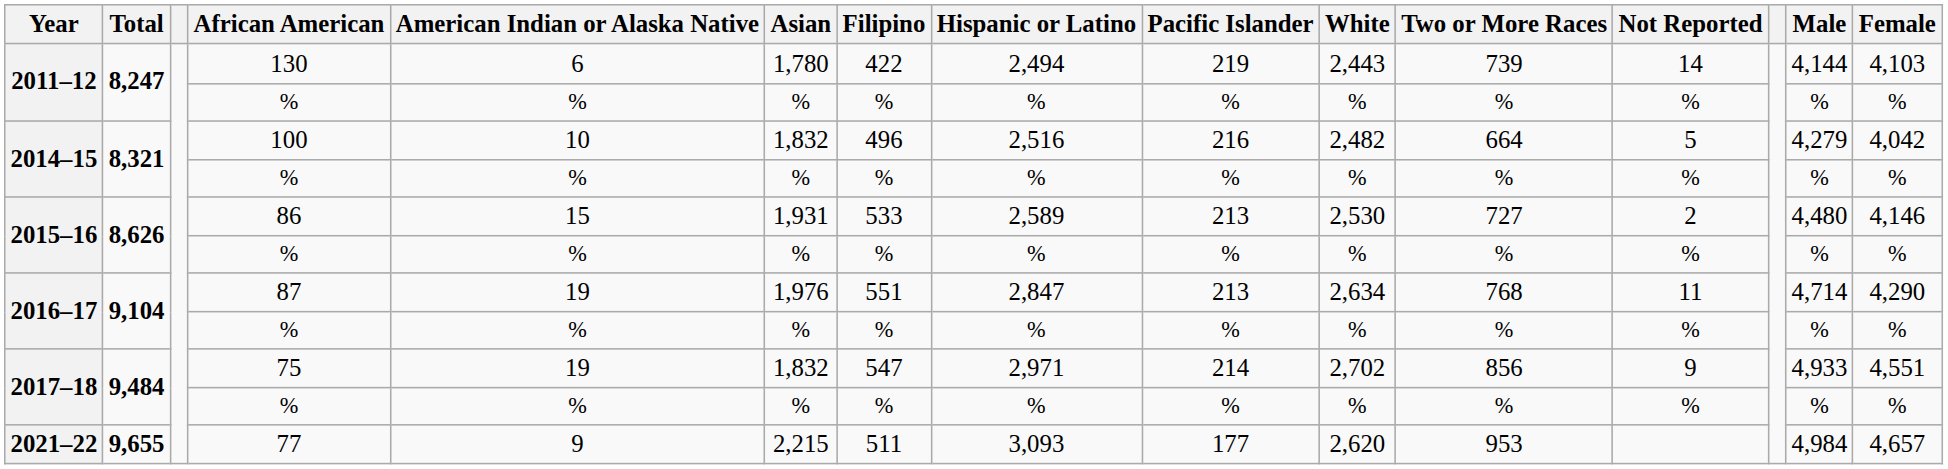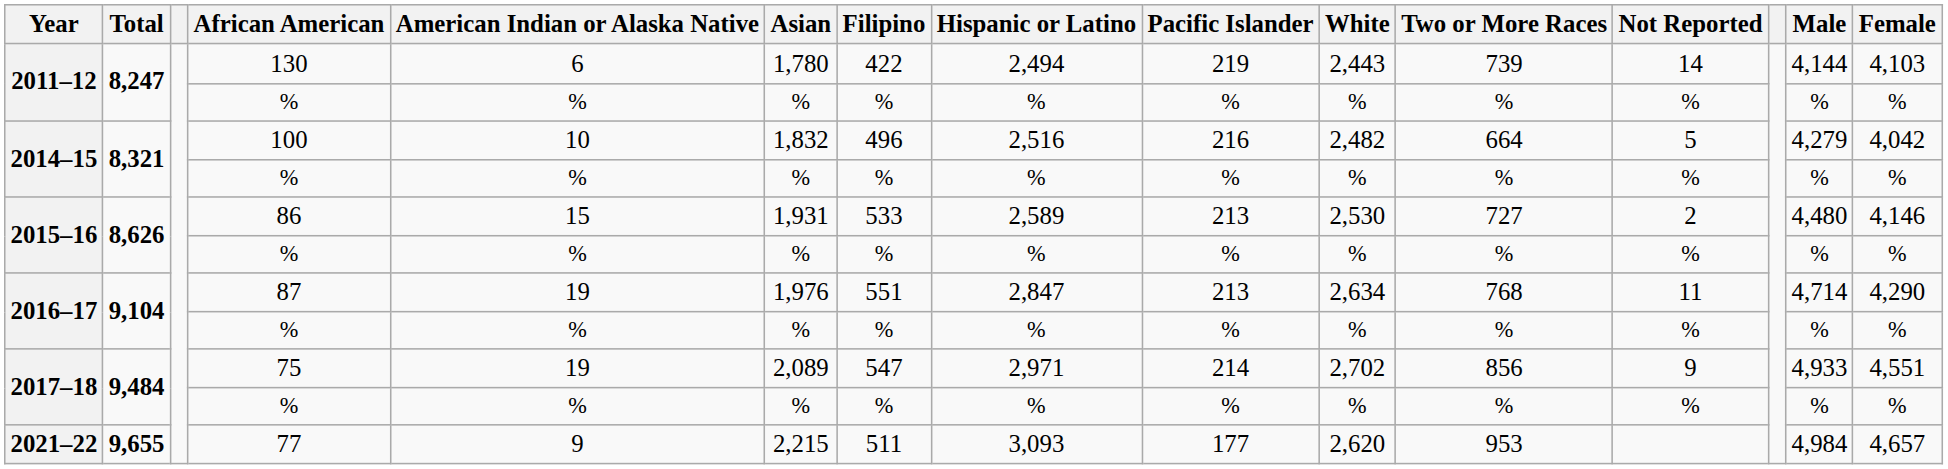75 | Asian: 1,832 -> 2,089
